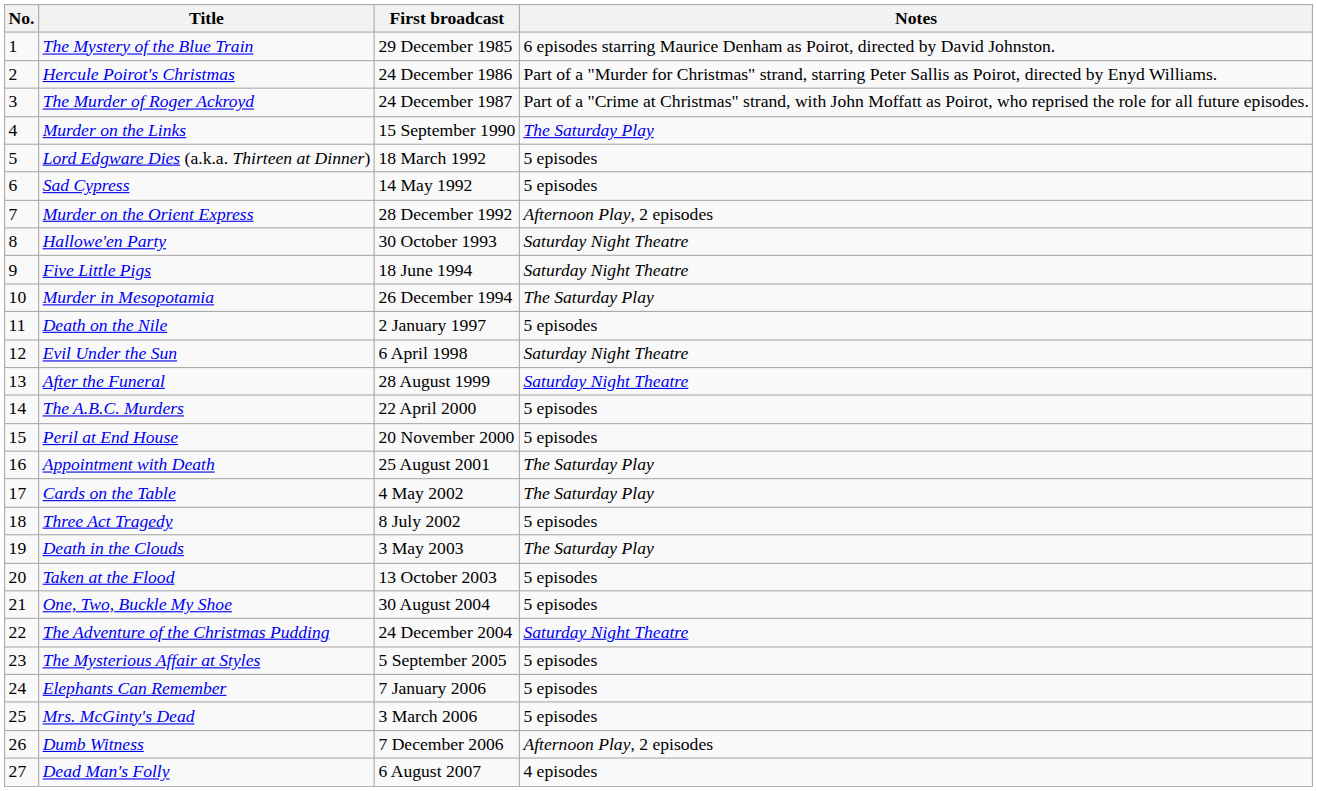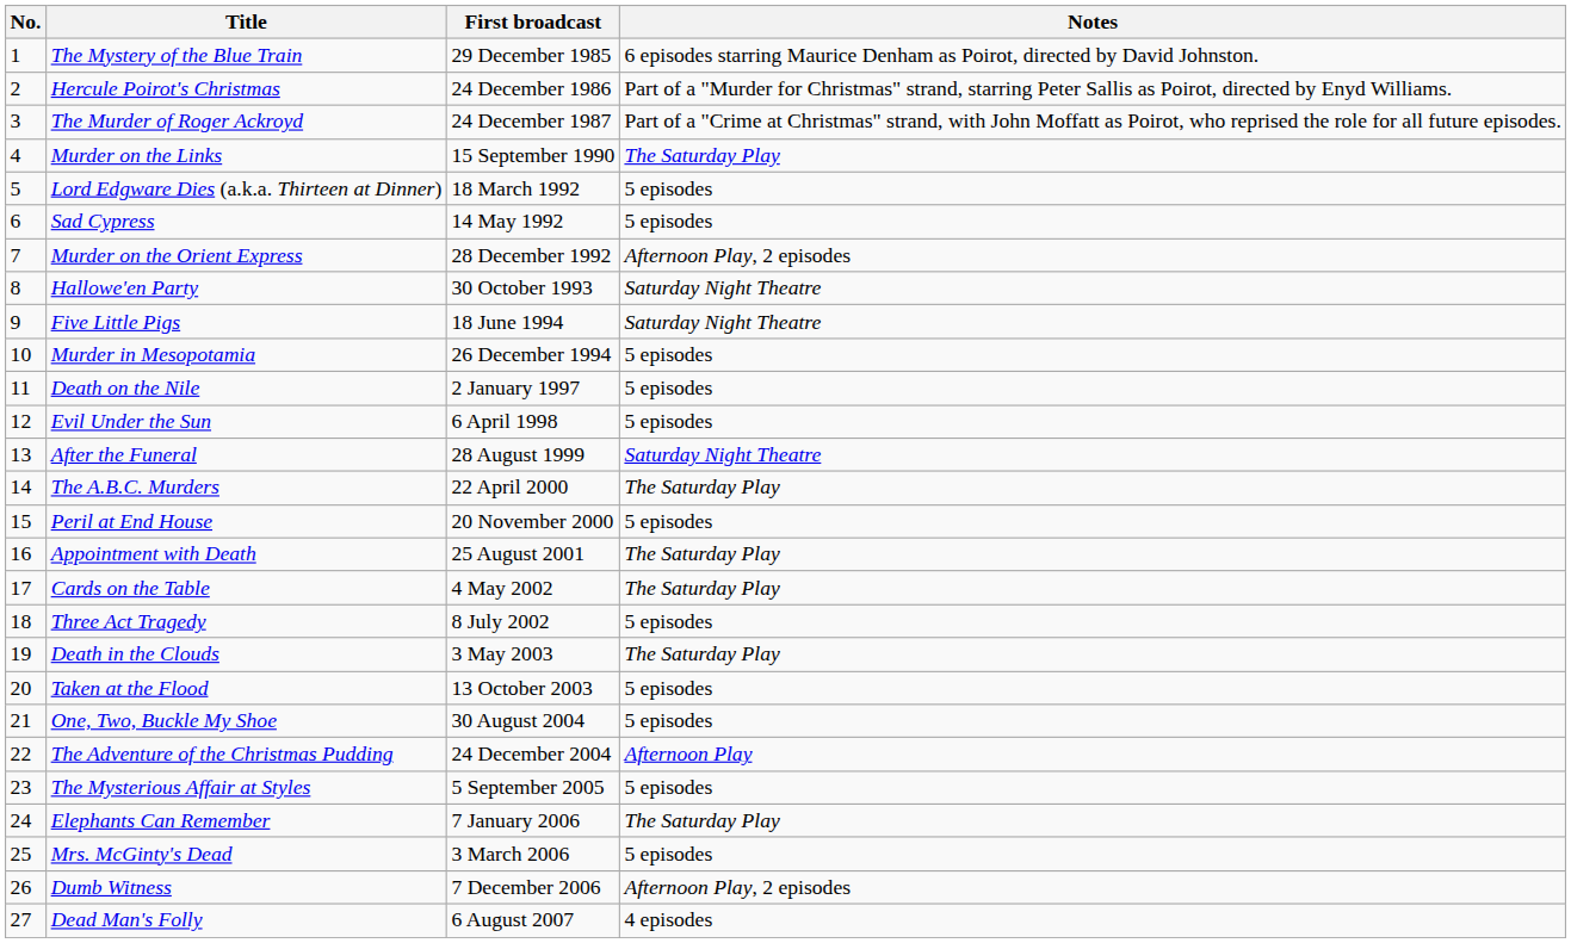Murder in Mesopotamia | Notes: The Saturday Play -> 5 episodes
Evil Under the Sun | Notes: Saturday Night Theatre -> 5 episodes
The A.B.C. Murders | Notes: 5 episodes -> The Saturday Play
The Adventure of the Christmas Pudding | Notes: Saturday Night Theatre -> Afternoon Play
Elephants Can Remember | Notes: 5 episodes -> The Saturday Play
